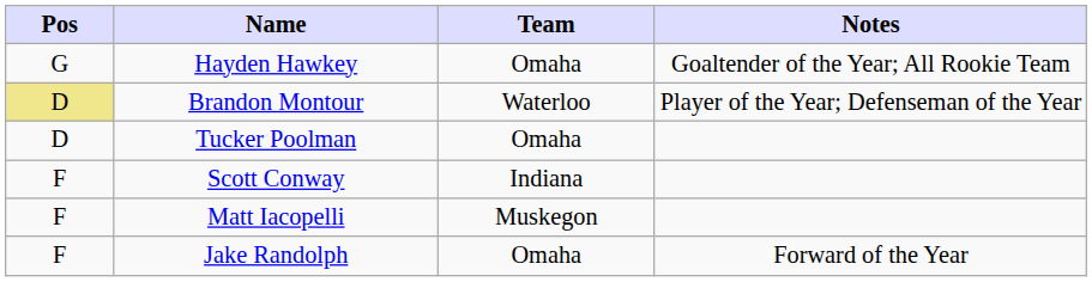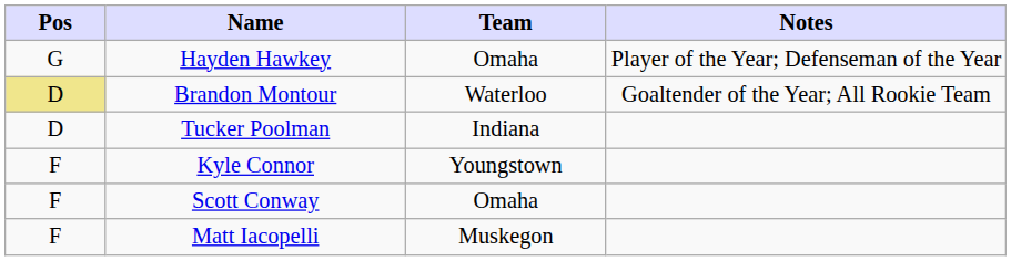Hayden Hawkey | Notes: Goaltender of the Year; All Rookie Team -> Player of the Year; Defenseman of the Year
Brandon Montour | Notes: Player of the Year; Defenseman of the Year -> Goaltender of the Year; All Rookie Team
Tucker Poolman | Team: Omaha -> Indiana
+ row: F | Kyle Connor | Youngstown
Scott Conway | Team: Indiana -> Omaha
- row: F | Jake Randolph | Omaha | Forward of the Year
